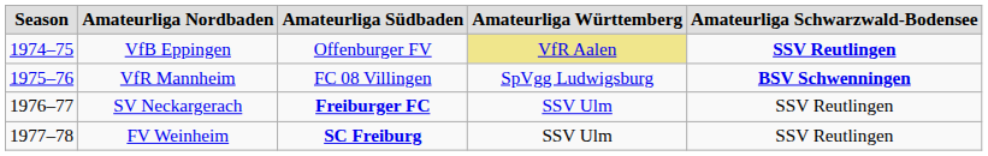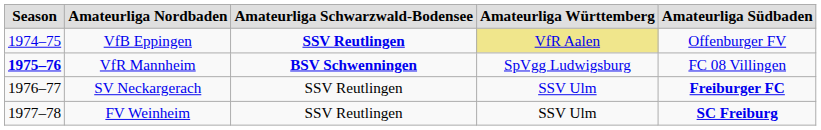columns swapped: Amateurliga Südbaden <-> Amateurliga Schwarzwald-Bodensee
VfR Mannheim | Season: normal -> bold
